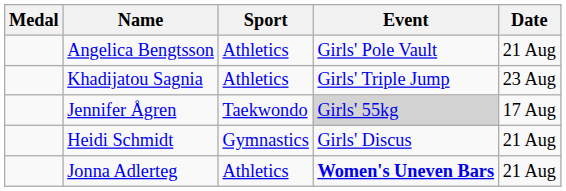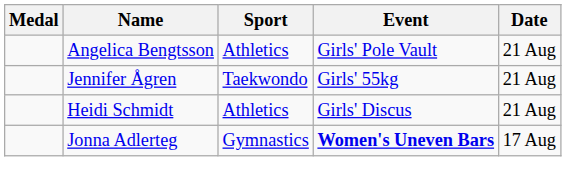- row: Khadijatou Sagnia | Athletics | Girls' Triple Jump | 23 Aug
Jennifer Ågren | Event: lightgrey background -> no background
Jennifer Ågren | Date: 17 Aug -> 21 Aug
Heidi Schmidt | Sport: Gymnastics -> Athletics
Jonna Adlerteg | Sport: Athletics -> Gymnastics
Jonna Adlerteg | Date: 21 Aug -> 17 Aug
